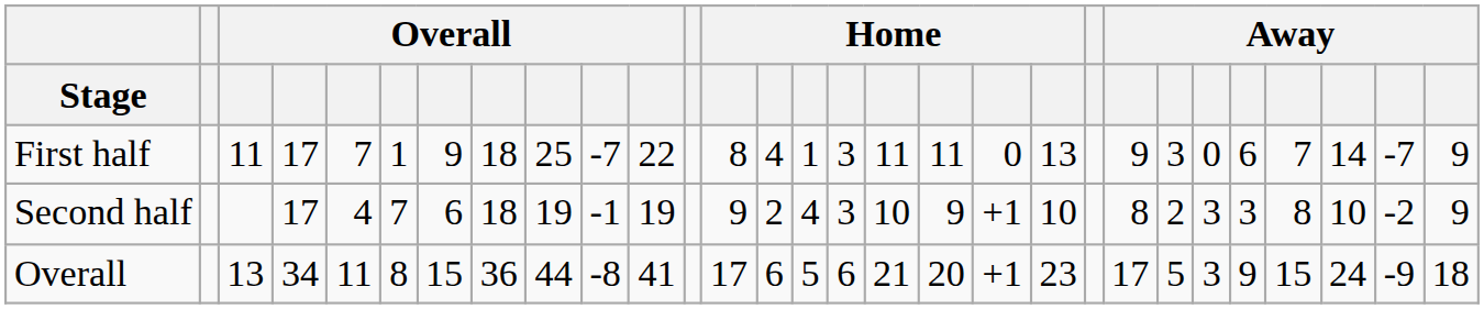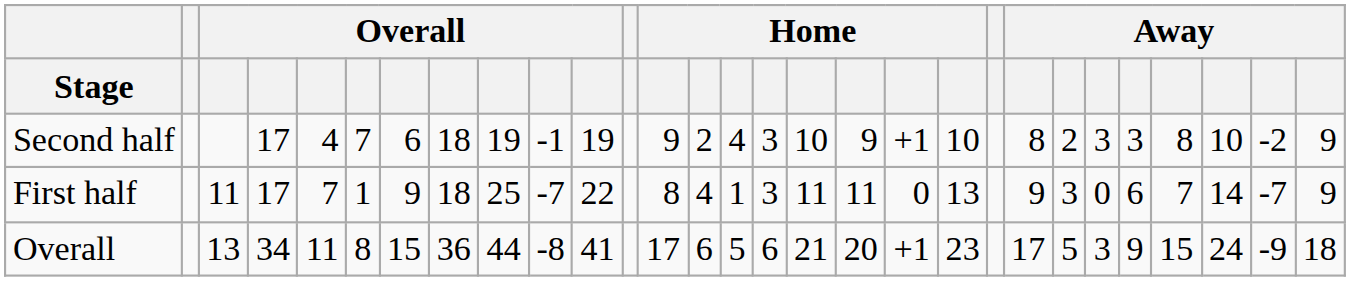rows swapped: First half <-> Second half
